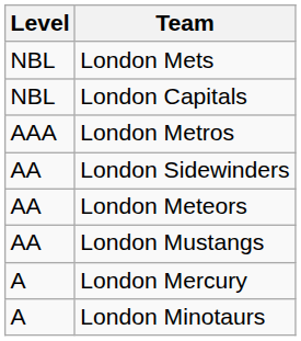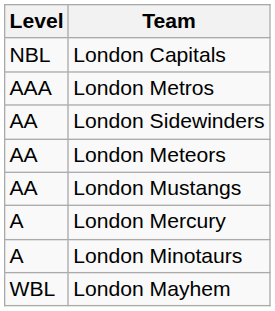- row: NBL | London Mets
+ row: WBL | London Mayhem
